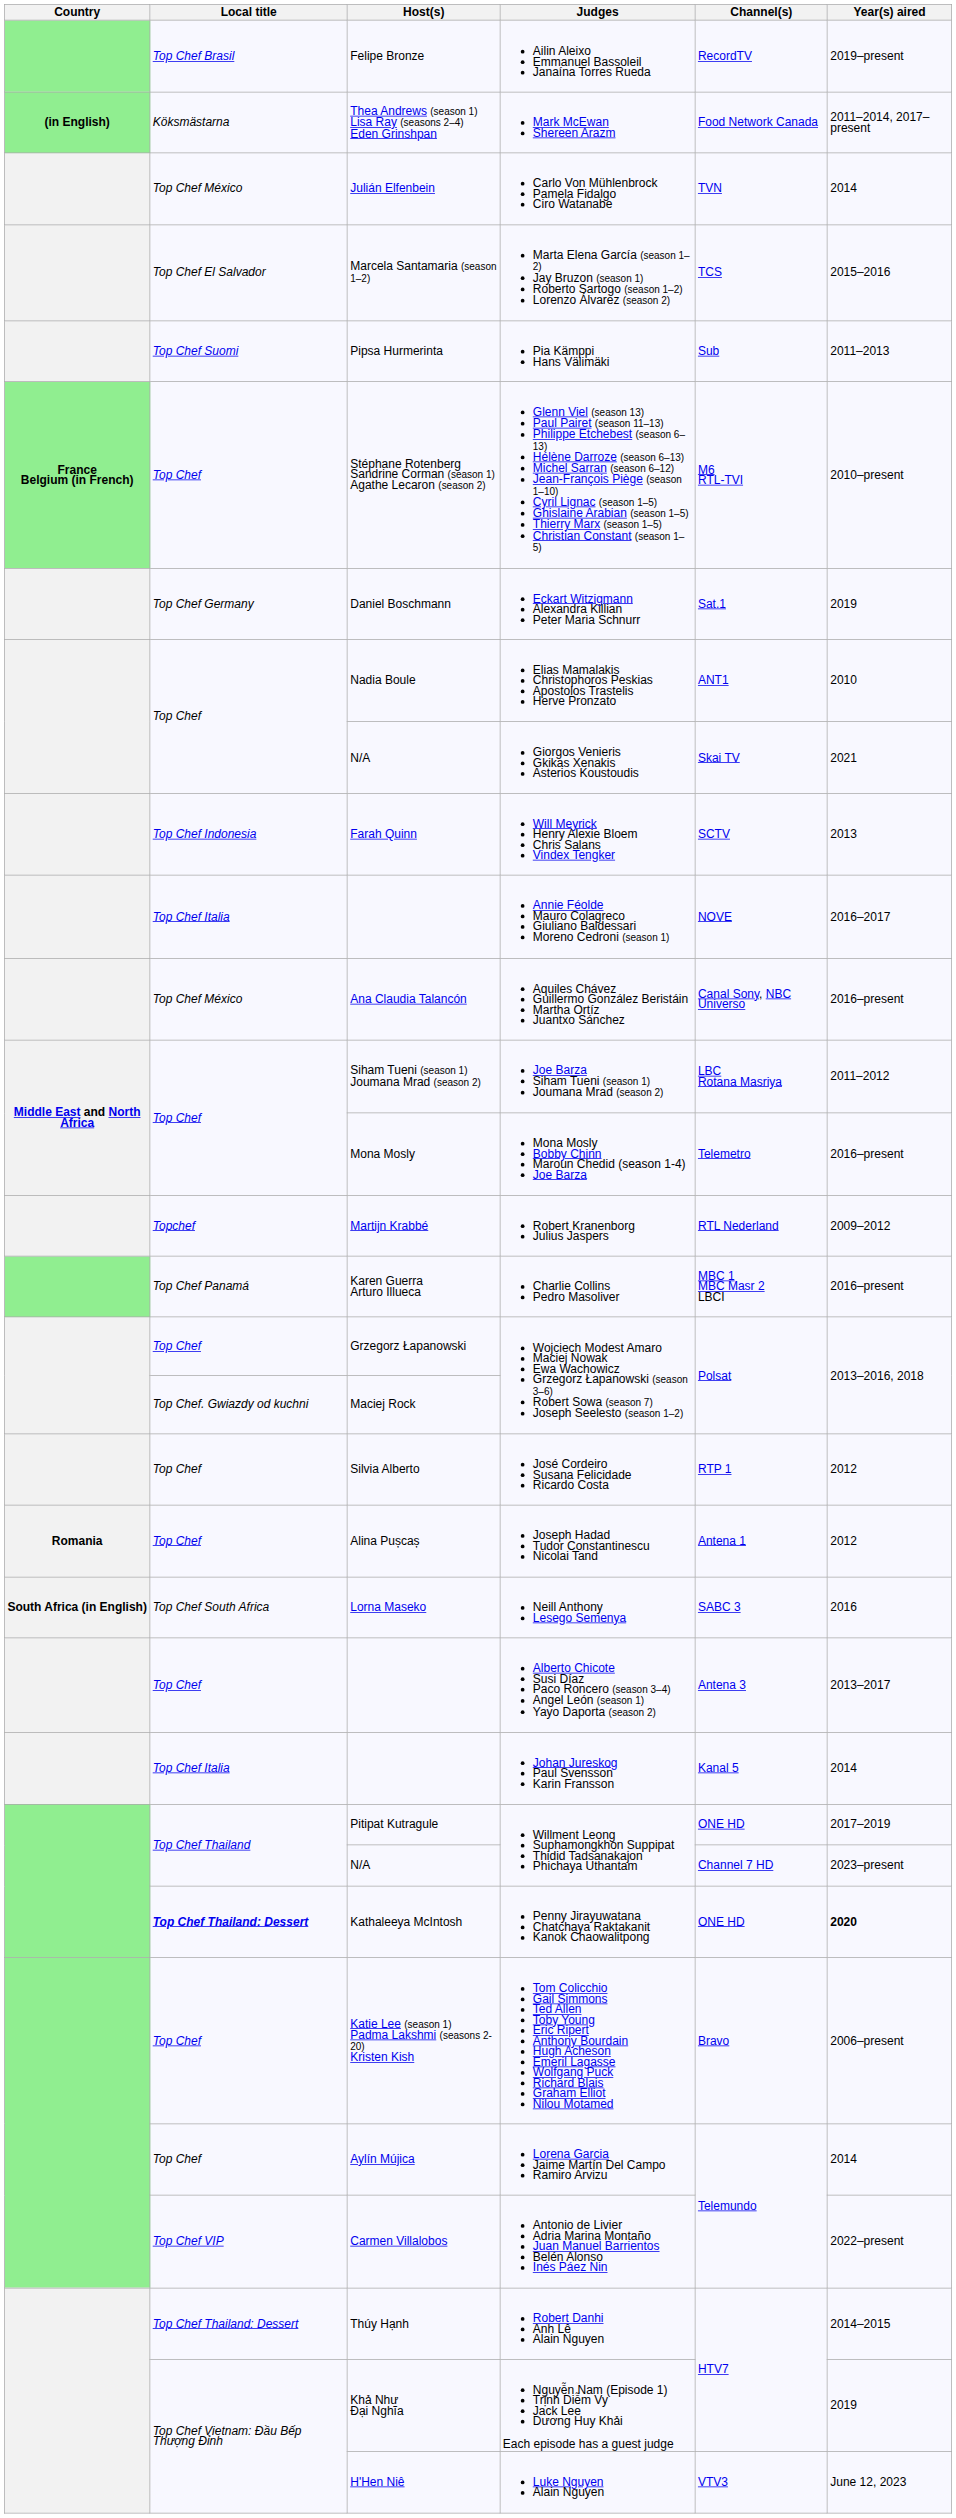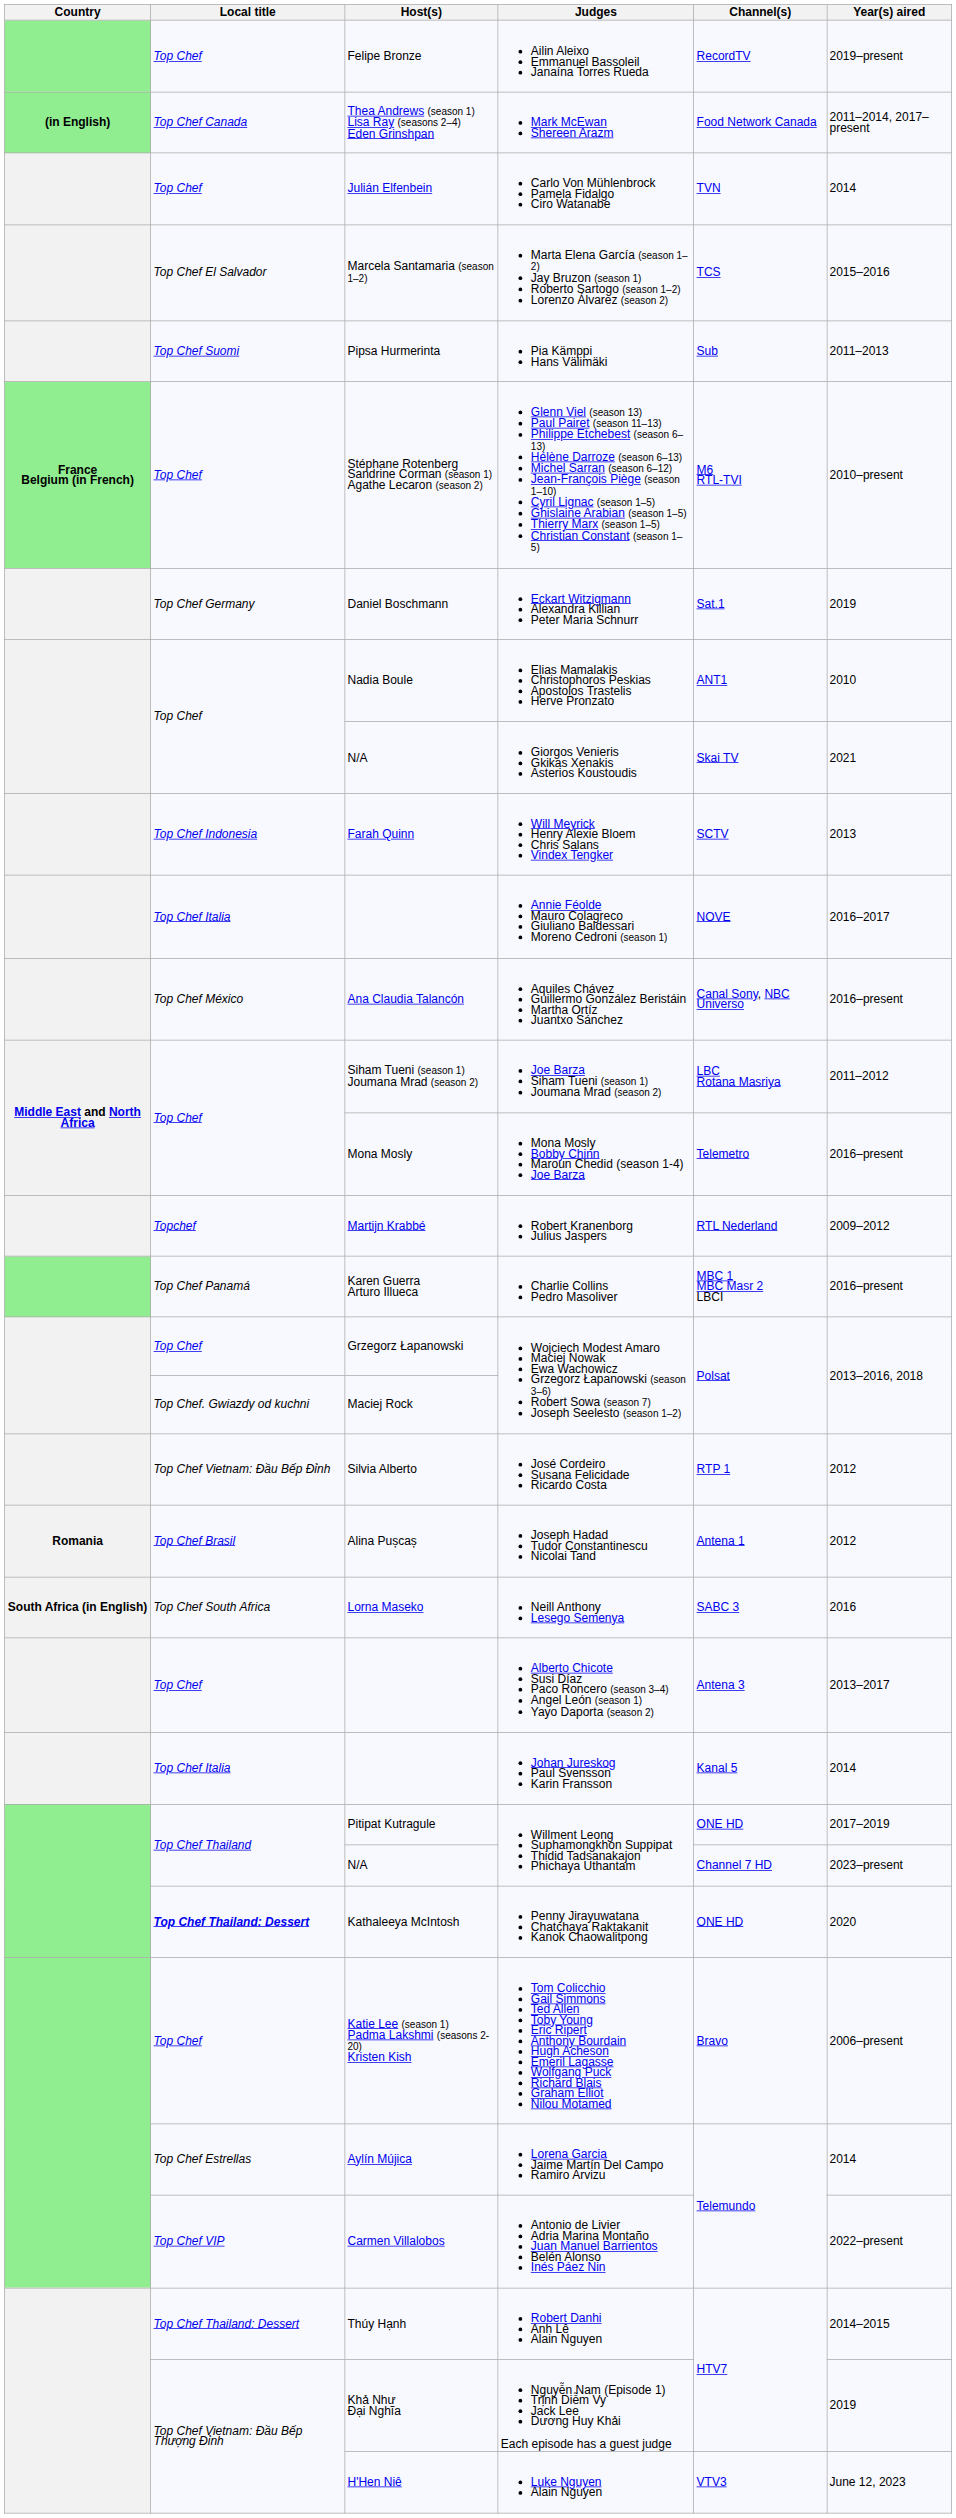Ailin Aleixo Emmanuel Bassoleil Janaína Torres Rueda | Local title: Top Chef Brasil -> Top Chef
Mark McEwan Shereen Arazm | Local title: Köksmästarna -> Top Chef Canada
Carlo Von Mühlenbrock Pamela Fidalgo Ciro Watanabe | Local title: Top Chef México -> Top Chef
José Cordeiro Susana Felicidade Ricardo Costa | Local title: Top Chef -> Top Chef Vietnam: Đầu Bếp Đỉnh
Joseph Hadad Tudor Constantinescu Nicolai Tand | Local title: Top Chef -> Top Chef Brasil
Penny Jirayuwatana Chatchaya Raktakanit Kanok Chaowalitpong | Year(s) aired: bold -> normal
Lorena Garcia Jaime Martín Del Campo Ramiro Arvizu | Local title: Top Chef -> Top Chef Estrellas
